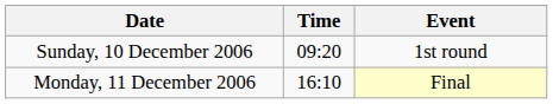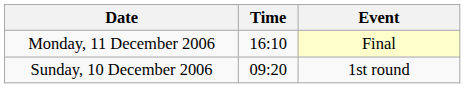rows swapped: Sunday, 10 December 2006 <-> Monday, 11 December 2006
